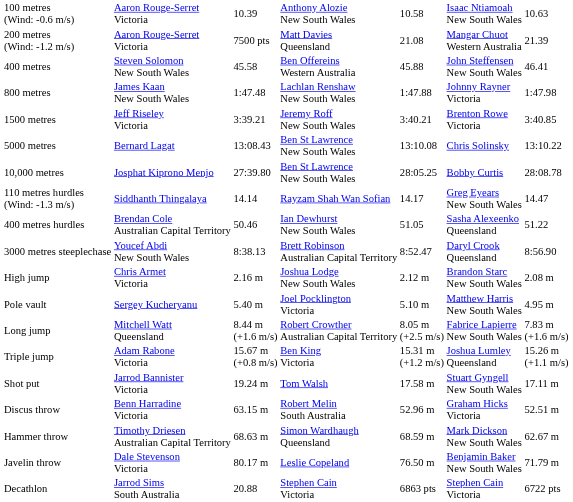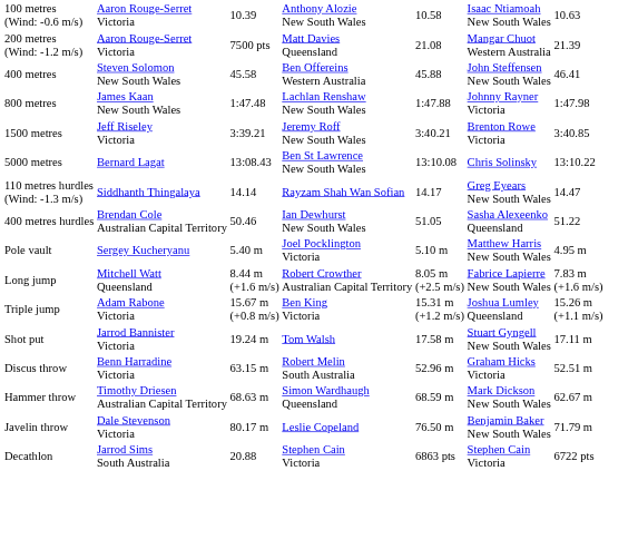- row: 10,000 metres | Josphat Kiprono Menjo | 27:39.80 | Ben St Lawrence New South Wales | 28:05.25 | Bobby Curtis | 28:08.78
- row: 3000 metres steeplechase | Youcef Abdi New South Wales | 8:38.13 | Brett Robinson Australian Capital Territory | 8:52.47 | Daryl Crook Queensland | 8:56.90
- row: High jump | Chris Armet Victoria | 2.16 m | Joshua Lodge New South Wales | 2.12 m | Brandon Starc New South Wales | 2.08 m
